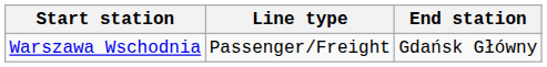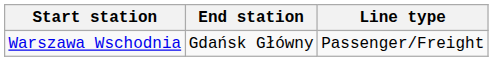columns swapped: End station <-> Line type
